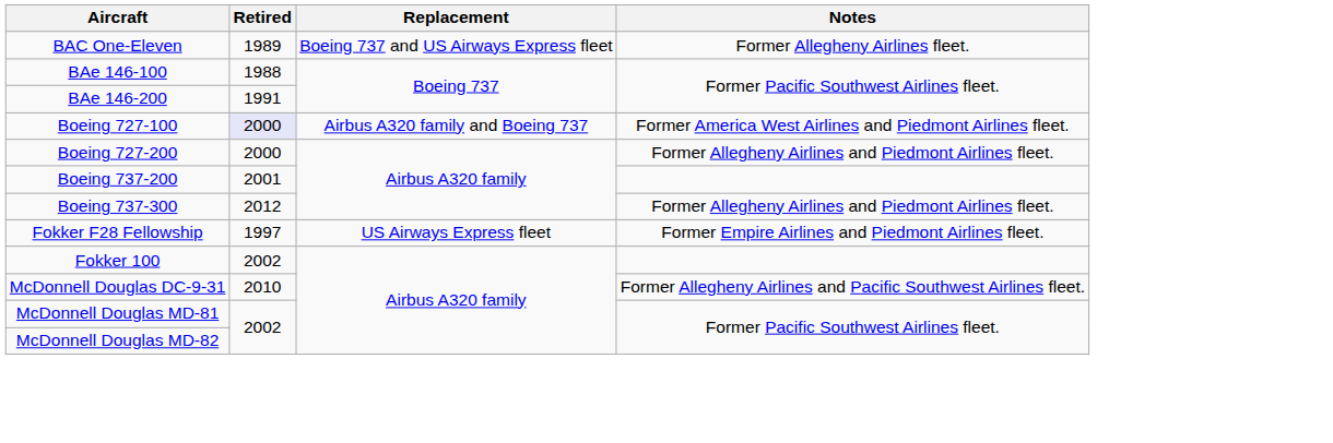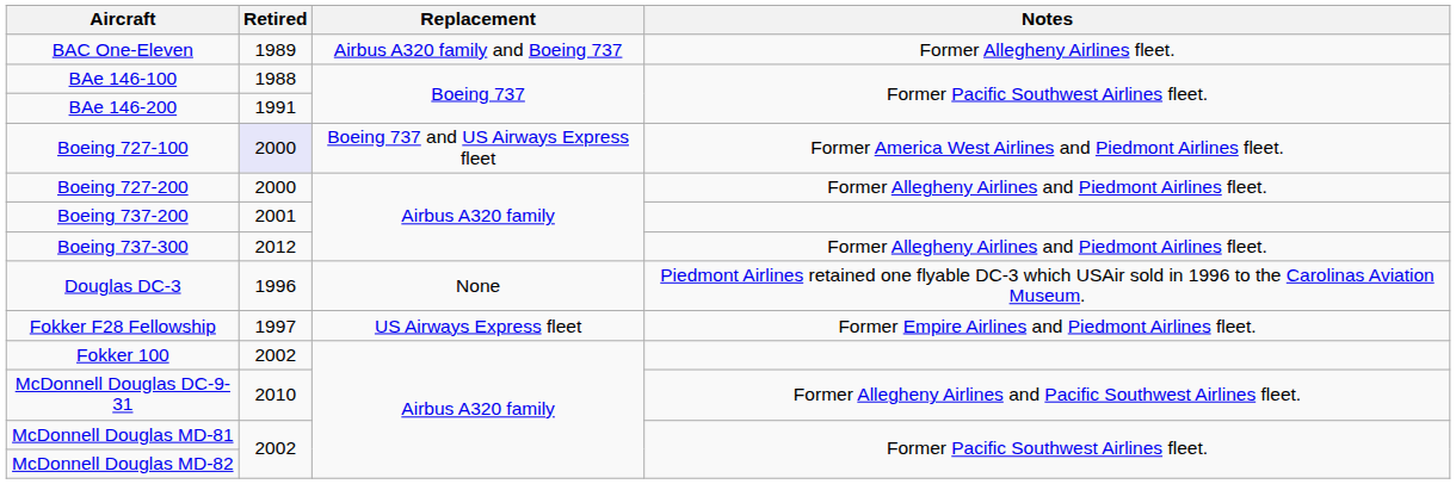BAC One-Eleven | Replacement: Boeing 737 and US Airways Express fleet -> Airbus A320 family and Boeing 737
Boeing 727-100 | Replacement: Airbus A320 family and Boeing 737 -> Boeing 737 and US Airways Express fleet
+ row: Douglas DC-3 | 1996 | None | Piedmont Airlines retained one flyable DC-3 which USAir sold in 1996 to the Carolinas Aviation Museum.
